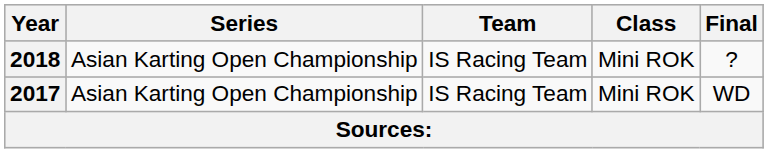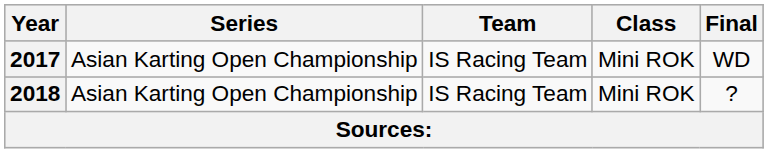rows swapped: 2017 <-> 2018
